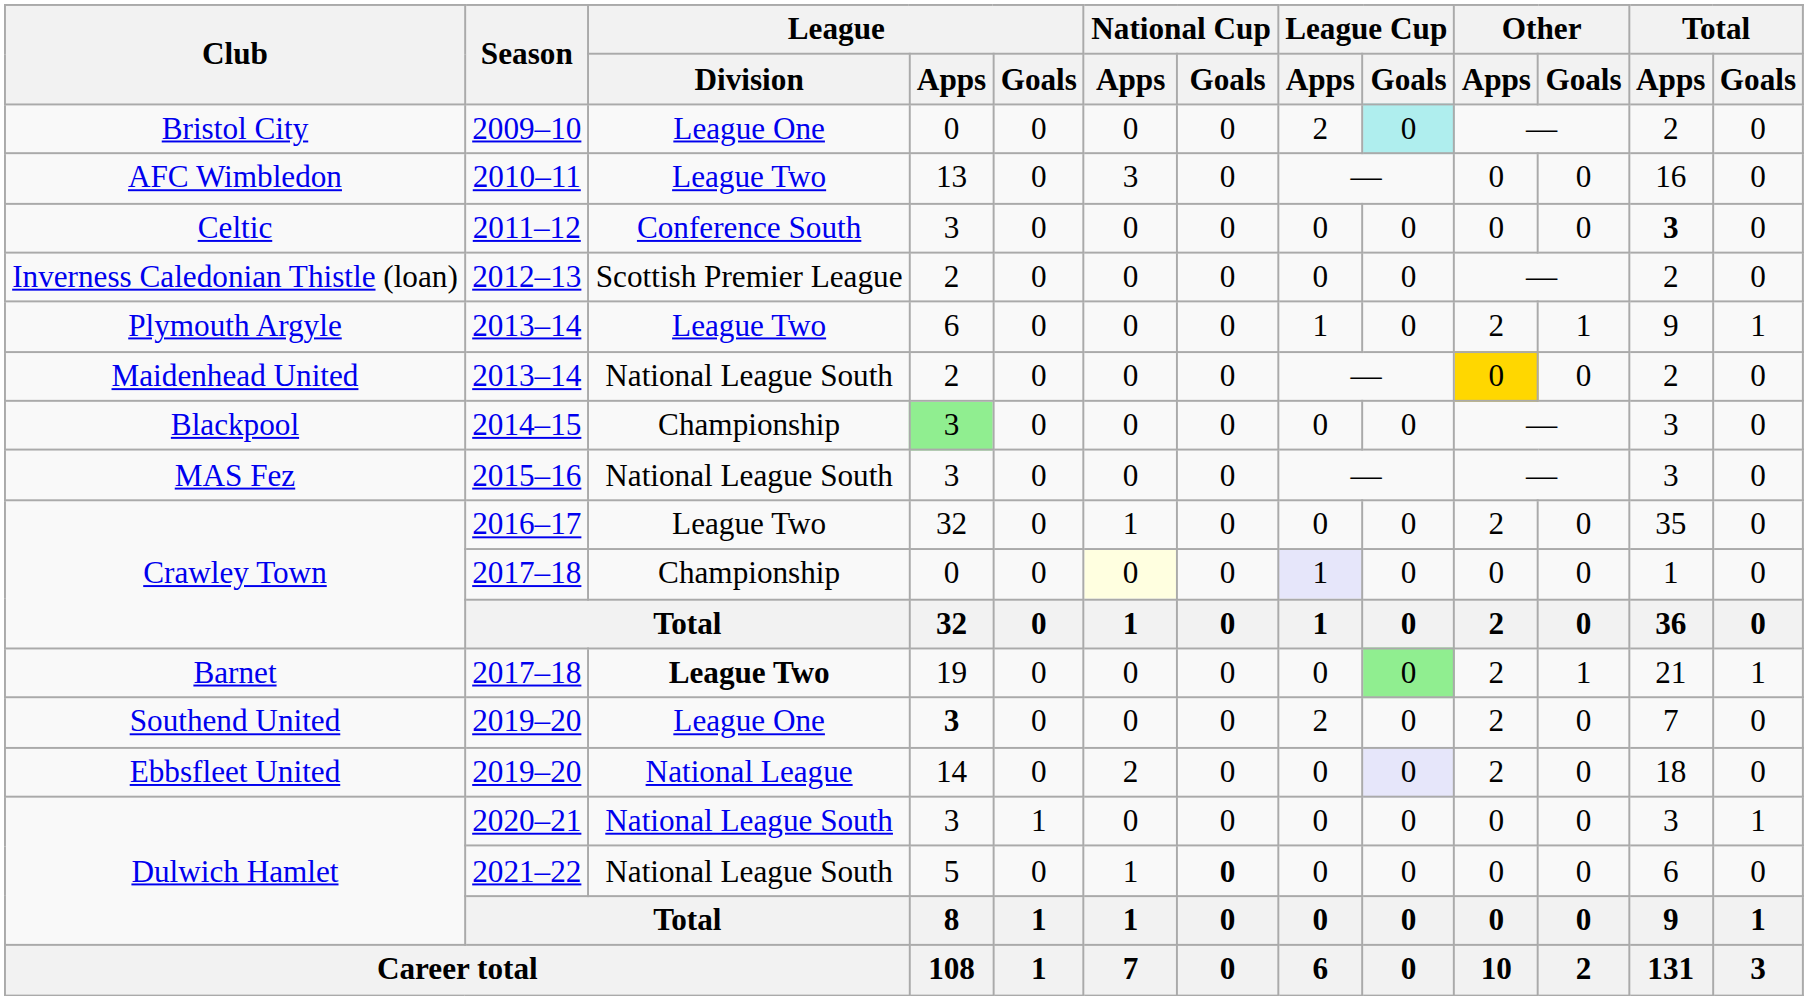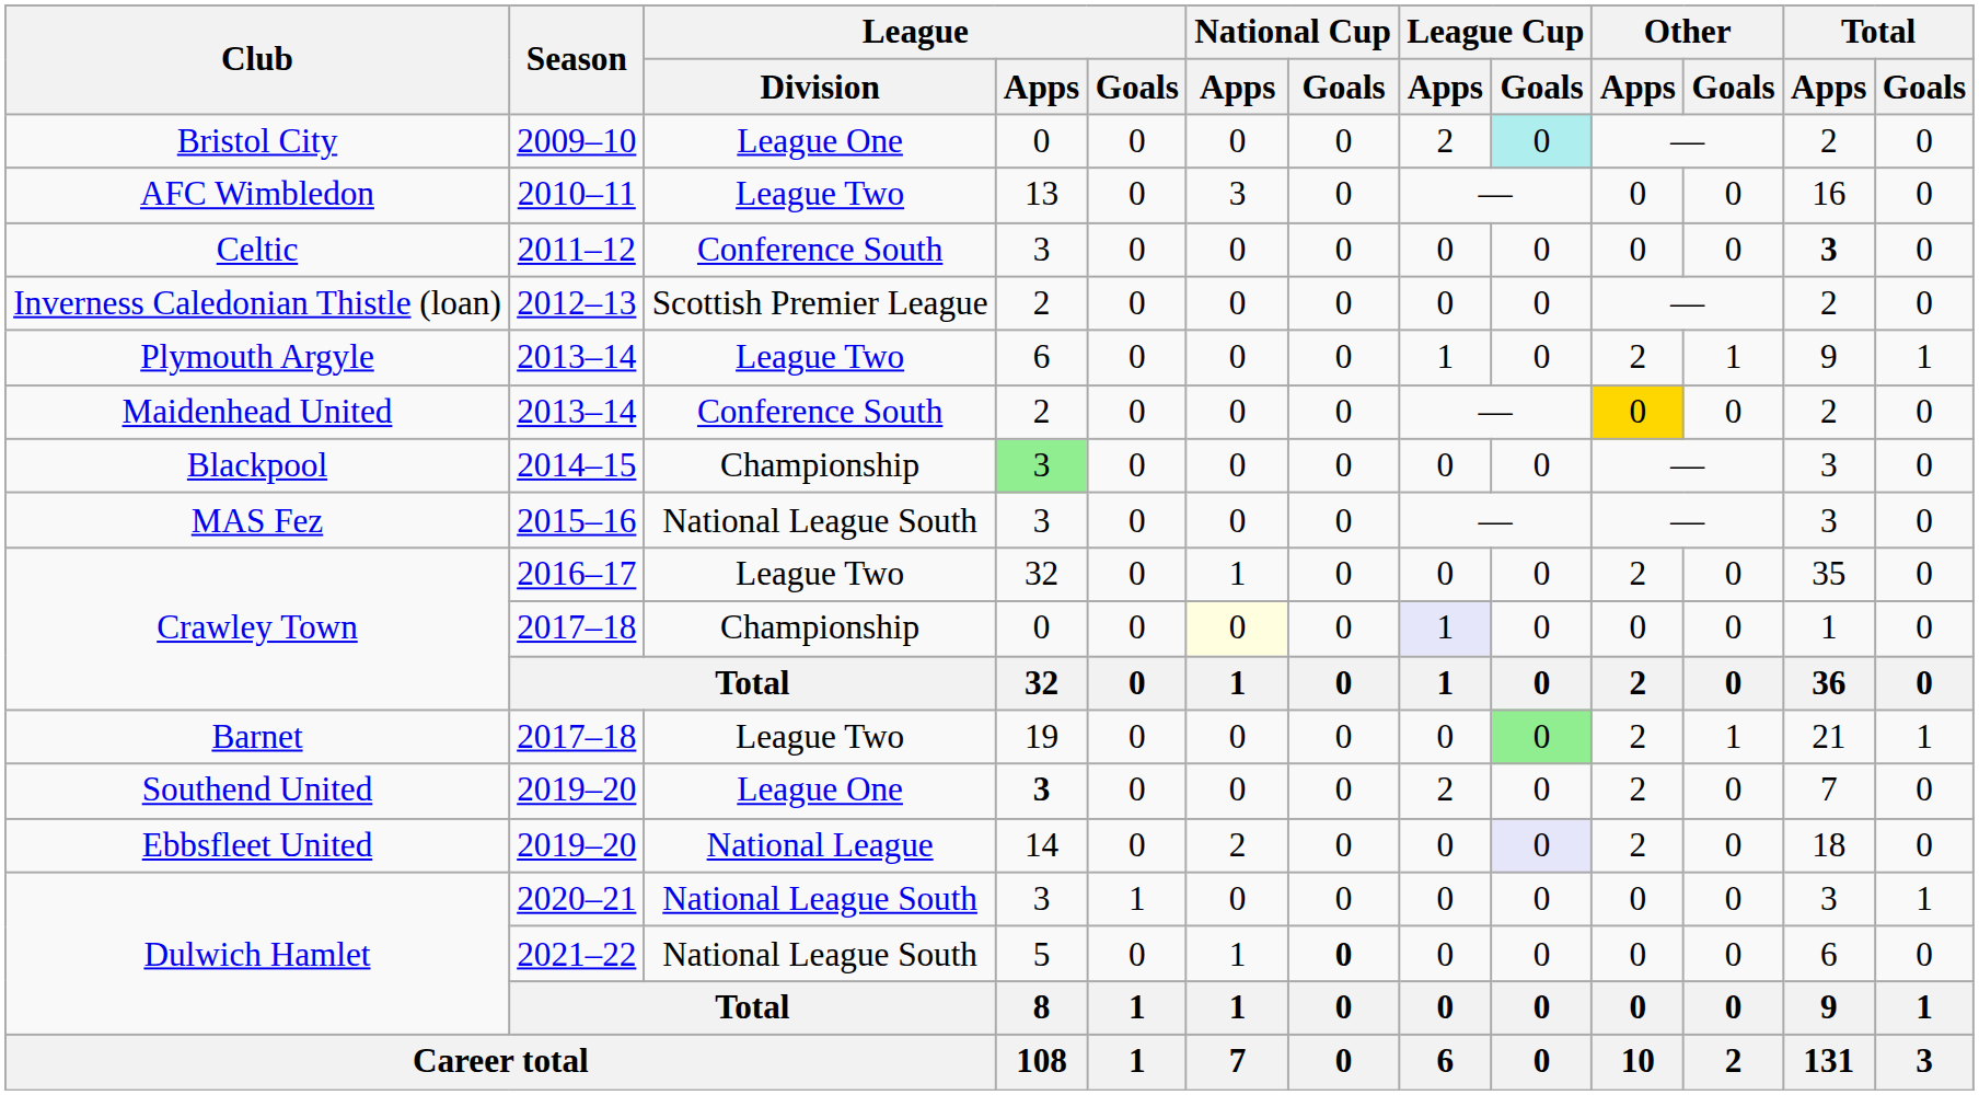Maidenhead United | League / Division: National League South -> Conference South
Barnet | League / Division: bold -> normal
